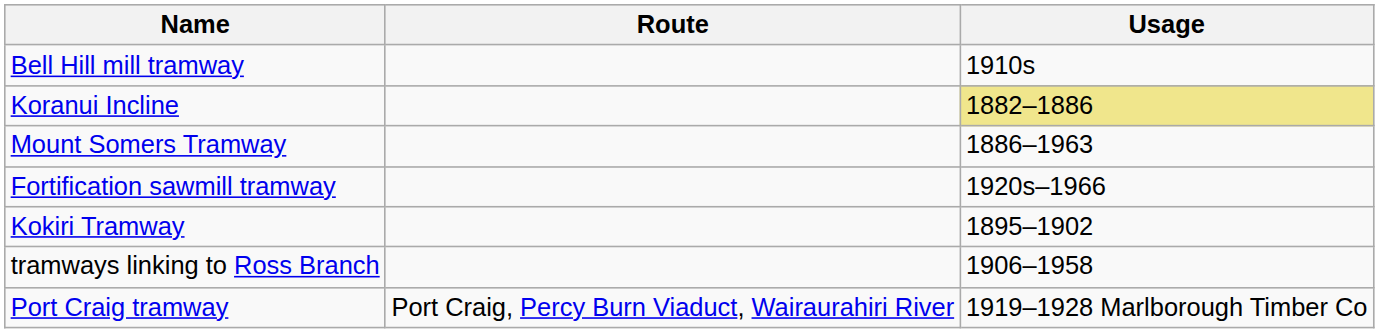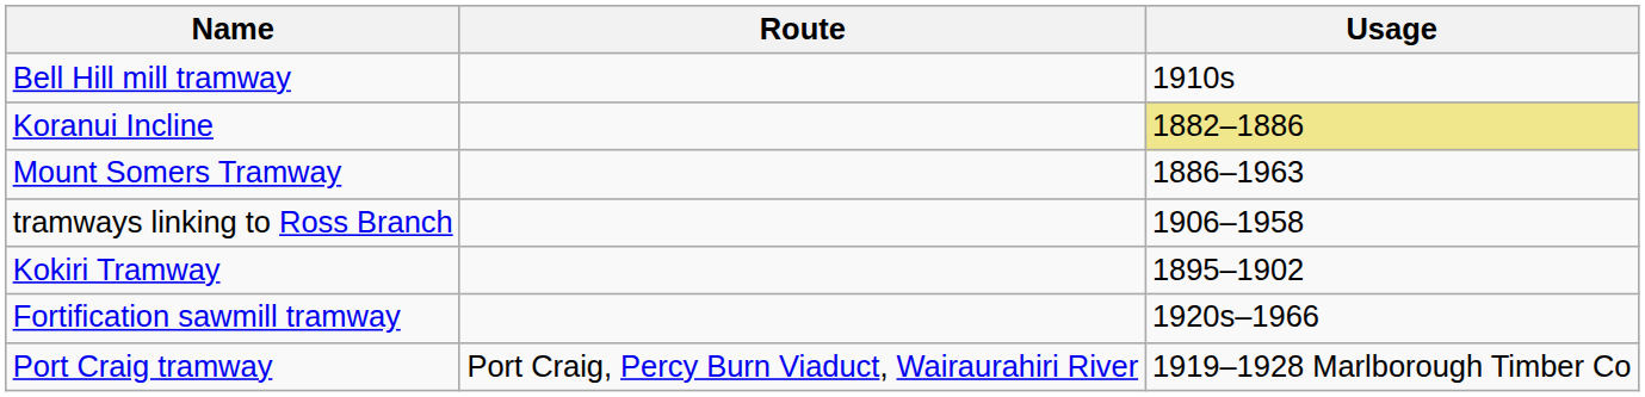rows swapped: tramways linking to Ross Branch <-> Fortification sawmill tramway
